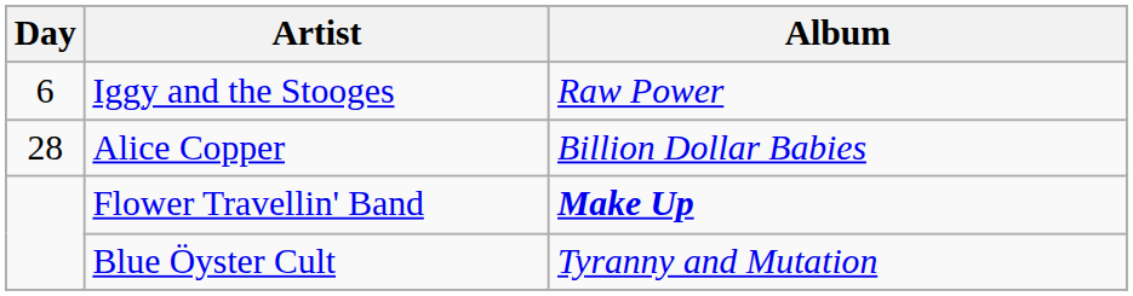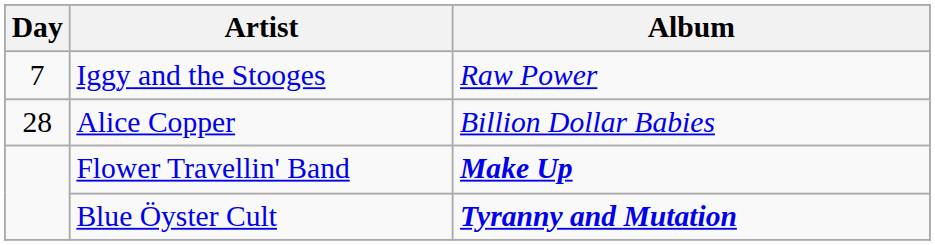Iggy and the Stooges | Day: 6 -> 7
Blue Öyster Cult | Album: normal -> bold
